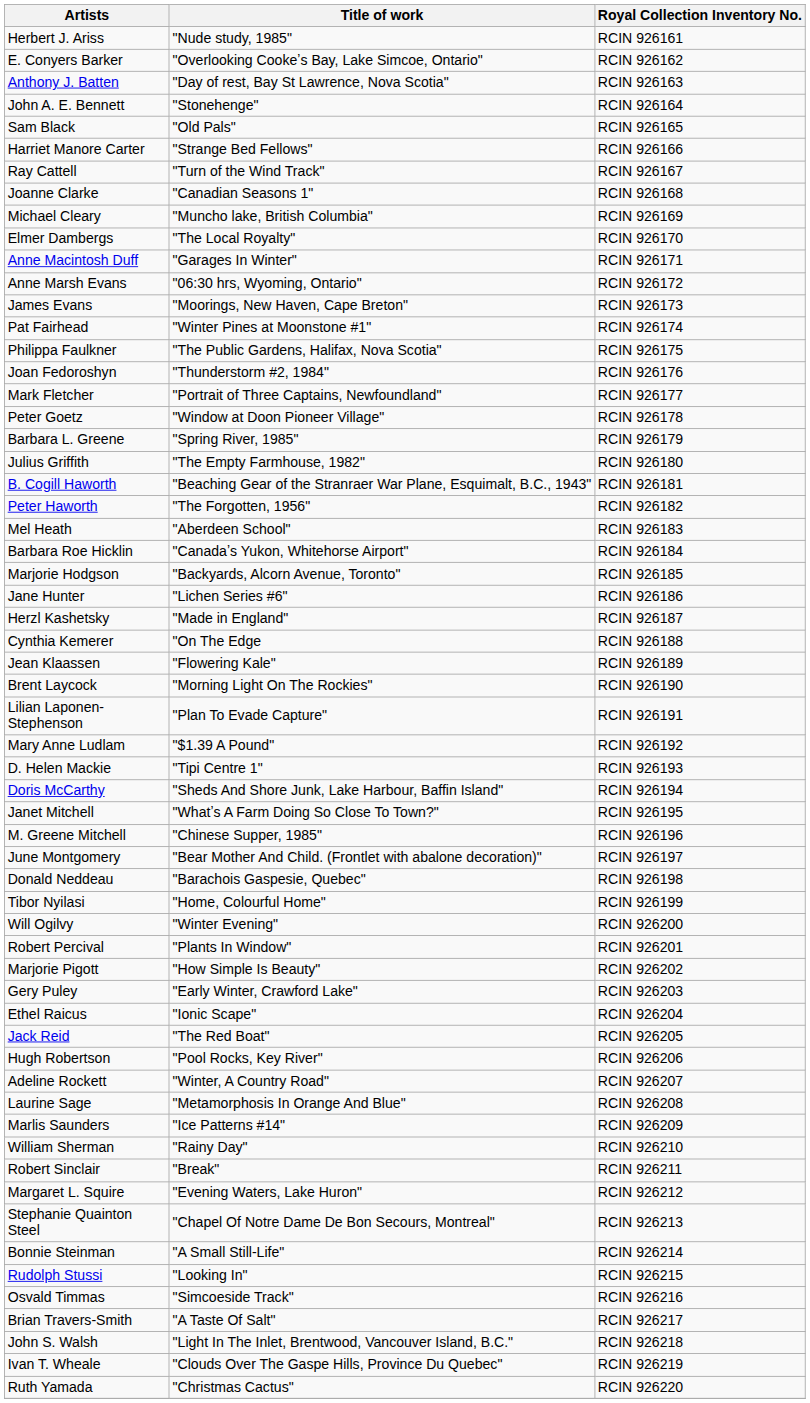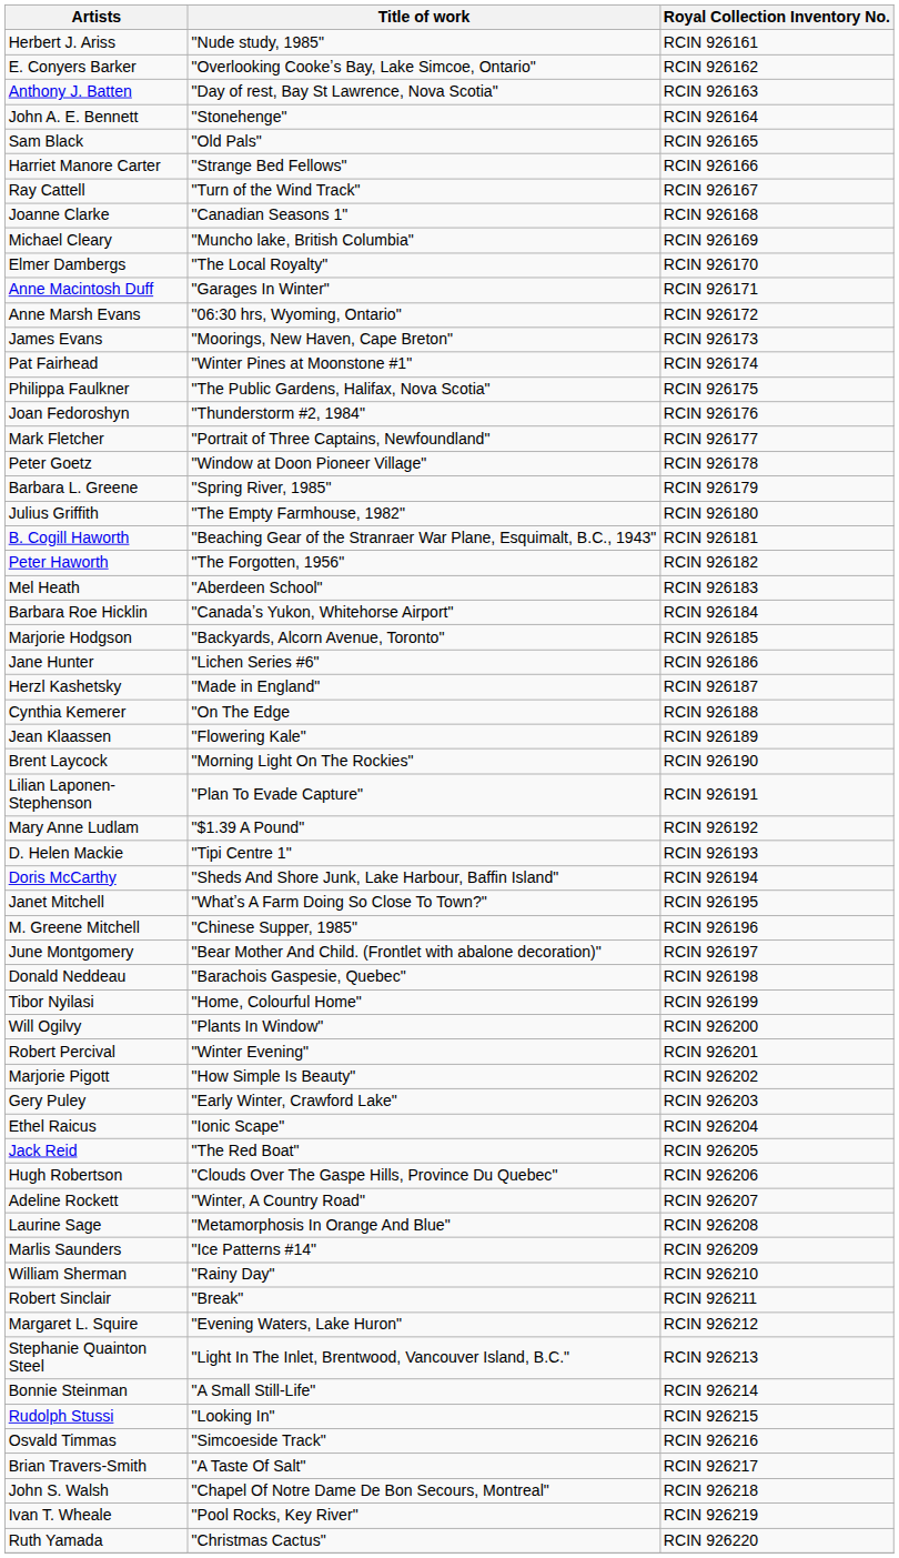Will Ogilvy | Title of work: "Winter Evening" -> "Plants In Window"
Robert Percival | Title of work: "Plants In Window" -> "Winter Evening"
Hugh Robertson | Title of work: "Pool Rocks, Key River" -> "Clouds Over The Gaspe Hills, Province Du Quebec"
Stephanie Quainton Steel | Title of work: "Chapel Of Notre Dame De Bon Secours, Montreal" -> "Light In The Inlet, Brentwood, Vancouver Island, B.C."
John S. Walsh | Title of work: "Light In The Inlet, Brentwood, Vancouver Island, B.C." -> "Chapel Of Notre Dame De Bon Secours, Montreal"
Ivan T. Wheale | Title of work: "Clouds Over The Gaspe Hills, Province Du Quebec" -> "Pool Rocks, Key River"
